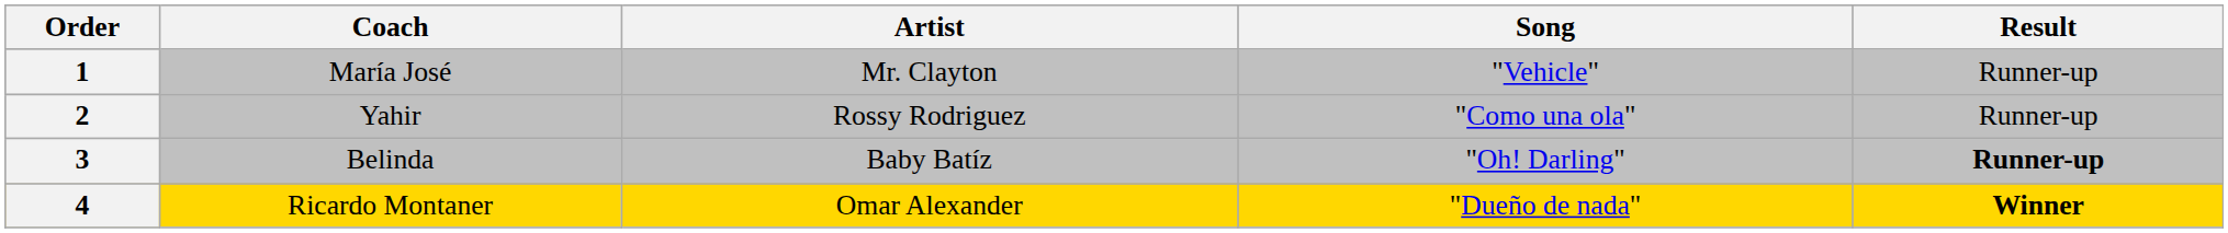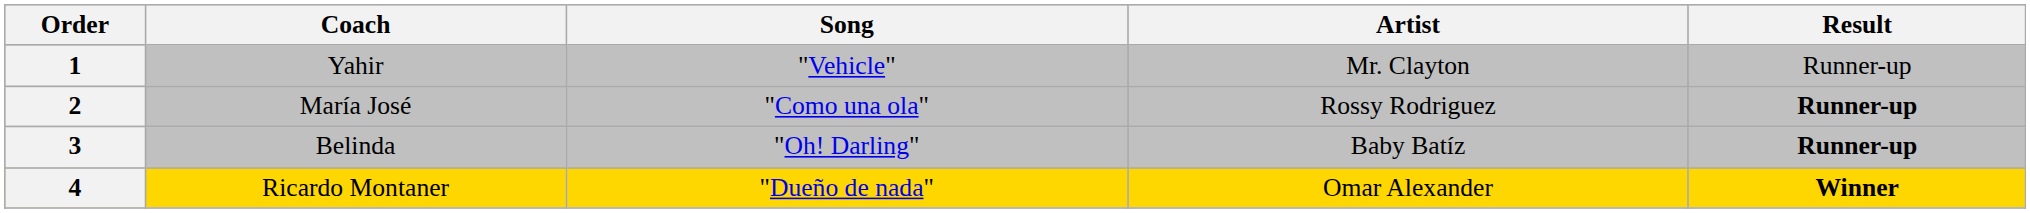columns swapped: Artist <-> Song
1 | Coach: María José -> Yahir
2 | Coach: Yahir -> María José
2 | Result: normal -> bold
